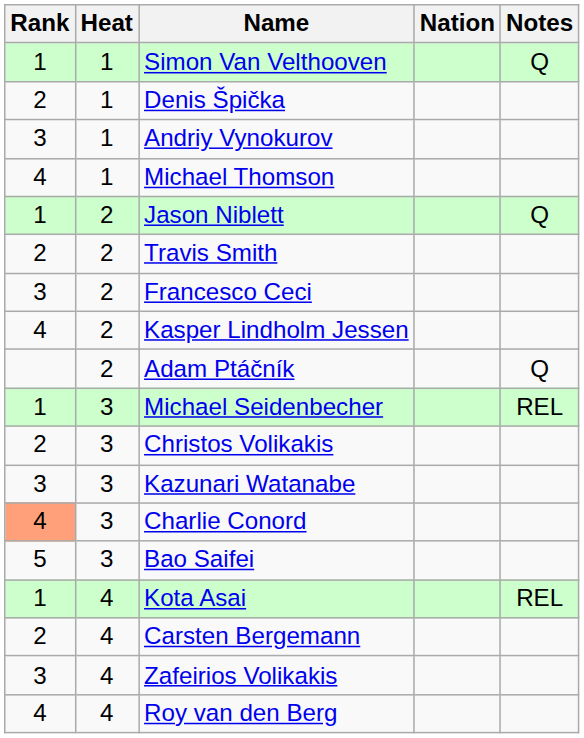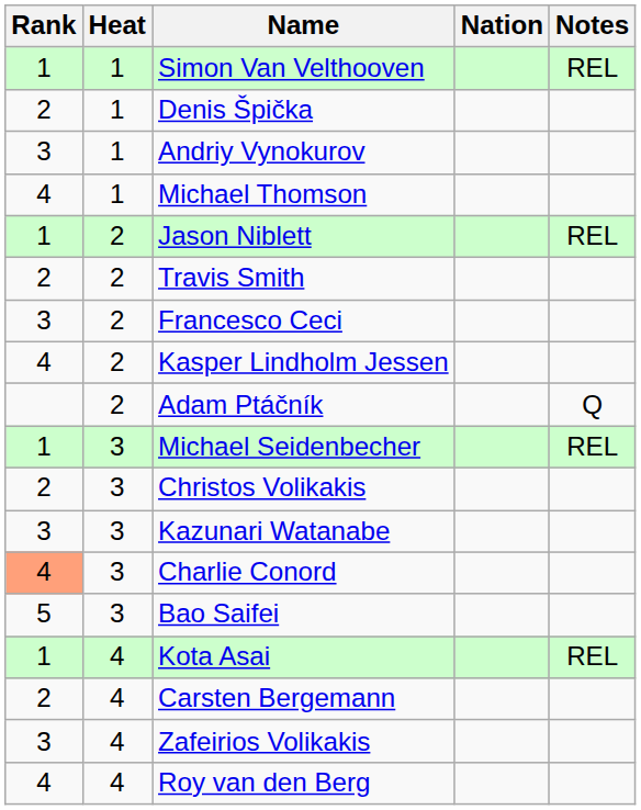Simon Van Velthooven | Notes: Q -> REL
Jason Niblett | Notes: Q -> REL
